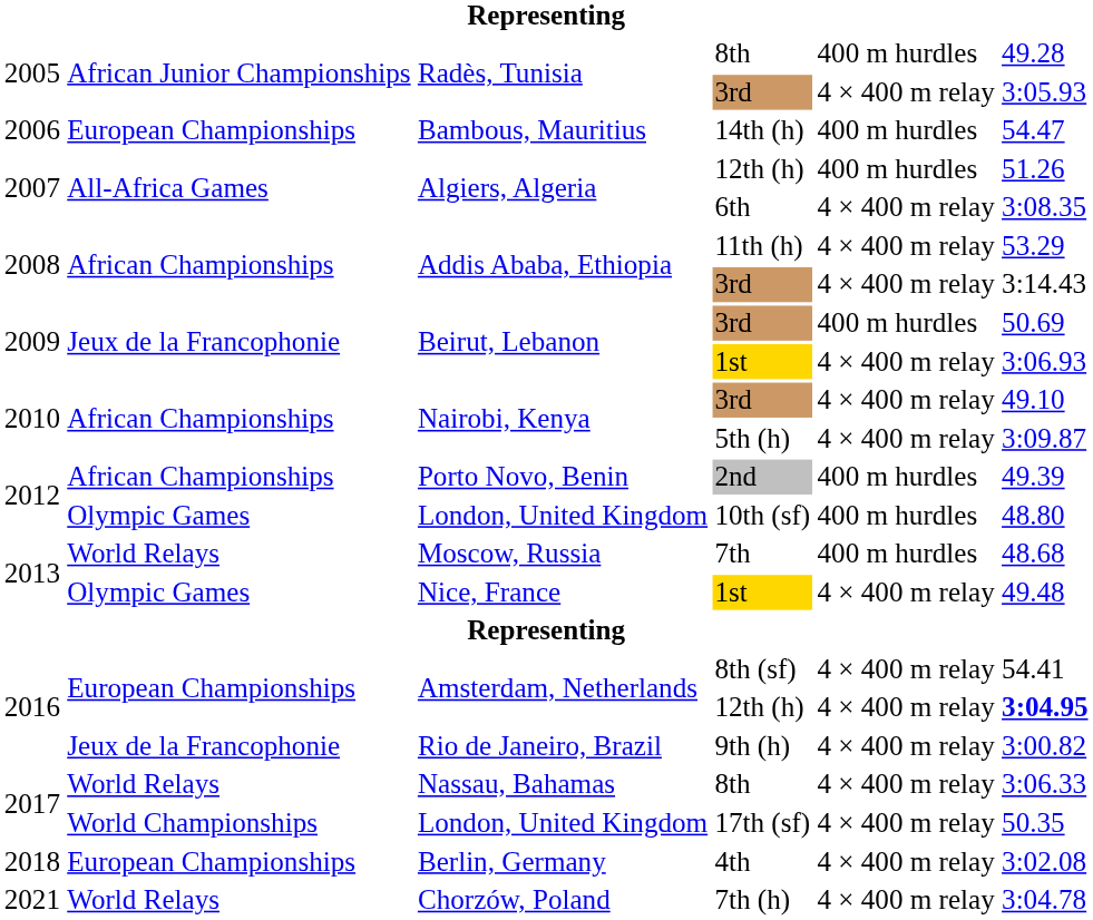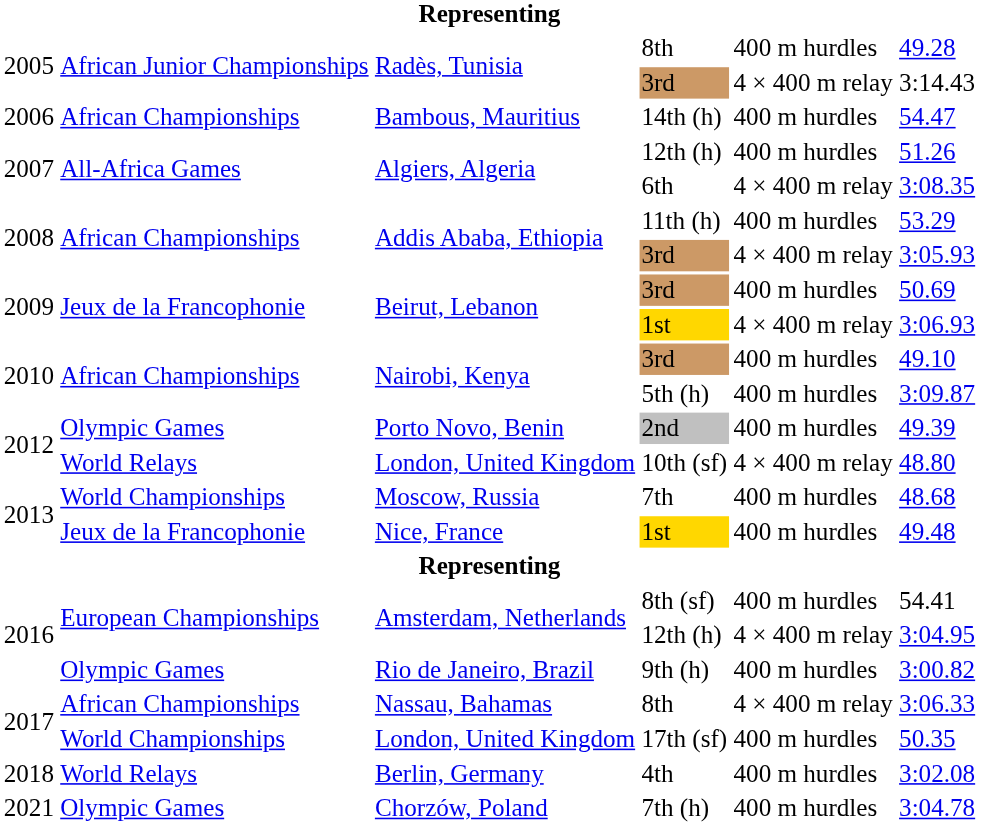Radès, Tunisia / 3rd | column 6: 3:05.93 -> 3:14.43
14th (h) | column 2: European Championships -> African Championships
11th (h) | column 5: 4 × 400 m relay -> 400 m hurdles
Addis Ababa, Ethiopia / 3rd | column 6: 3:14.43 -> 3:05.93
Nairobi, Kenya / 3rd | column 5: 4 × 400 m relay -> 400 m hurdles
5th (h) | column 5: 4 × 400 m relay -> 400 m hurdles
2nd | column 2: African Championships -> Olympic Games
10th (sf) | column 2: Olympic Games -> World Relays
10th (sf) | column 5: 400 m hurdles -> 4 × 400 m relay
7th | column 2: World Relays -> World Championships
Nice, France / 1st | column 2: Olympic Games -> Jeux de la Francophonie
Nice, France / 1st | column 5: 4 × 400 m relay -> 400 m hurdles
8th (sf) | column 5: 4 × 400 m relay -> 400 m hurdles
Amsterdam, Netherlands / 12th (h) | column 6: bold -> normal
9th (h) | column 2: Jeux de la Francophonie -> Olympic Games
9th (h) | column 5: 4 × 400 m relay -> 400 m hurdles
Nassau, Bahamas / 8th | column 2: World Relays -> African Championships
17th (sf) | column 5: 4 × 400 m relay -> 400 m hurdles
4th | column 2: European Championships -> World Relays
4th | column 5: 4 × 400 m relay -> 400 m hurdles
7th (h) | column 2: World Relays -> Olympic Games
7th (h) | column 5: 4 × 400 m relay -> 400 m hurdles
